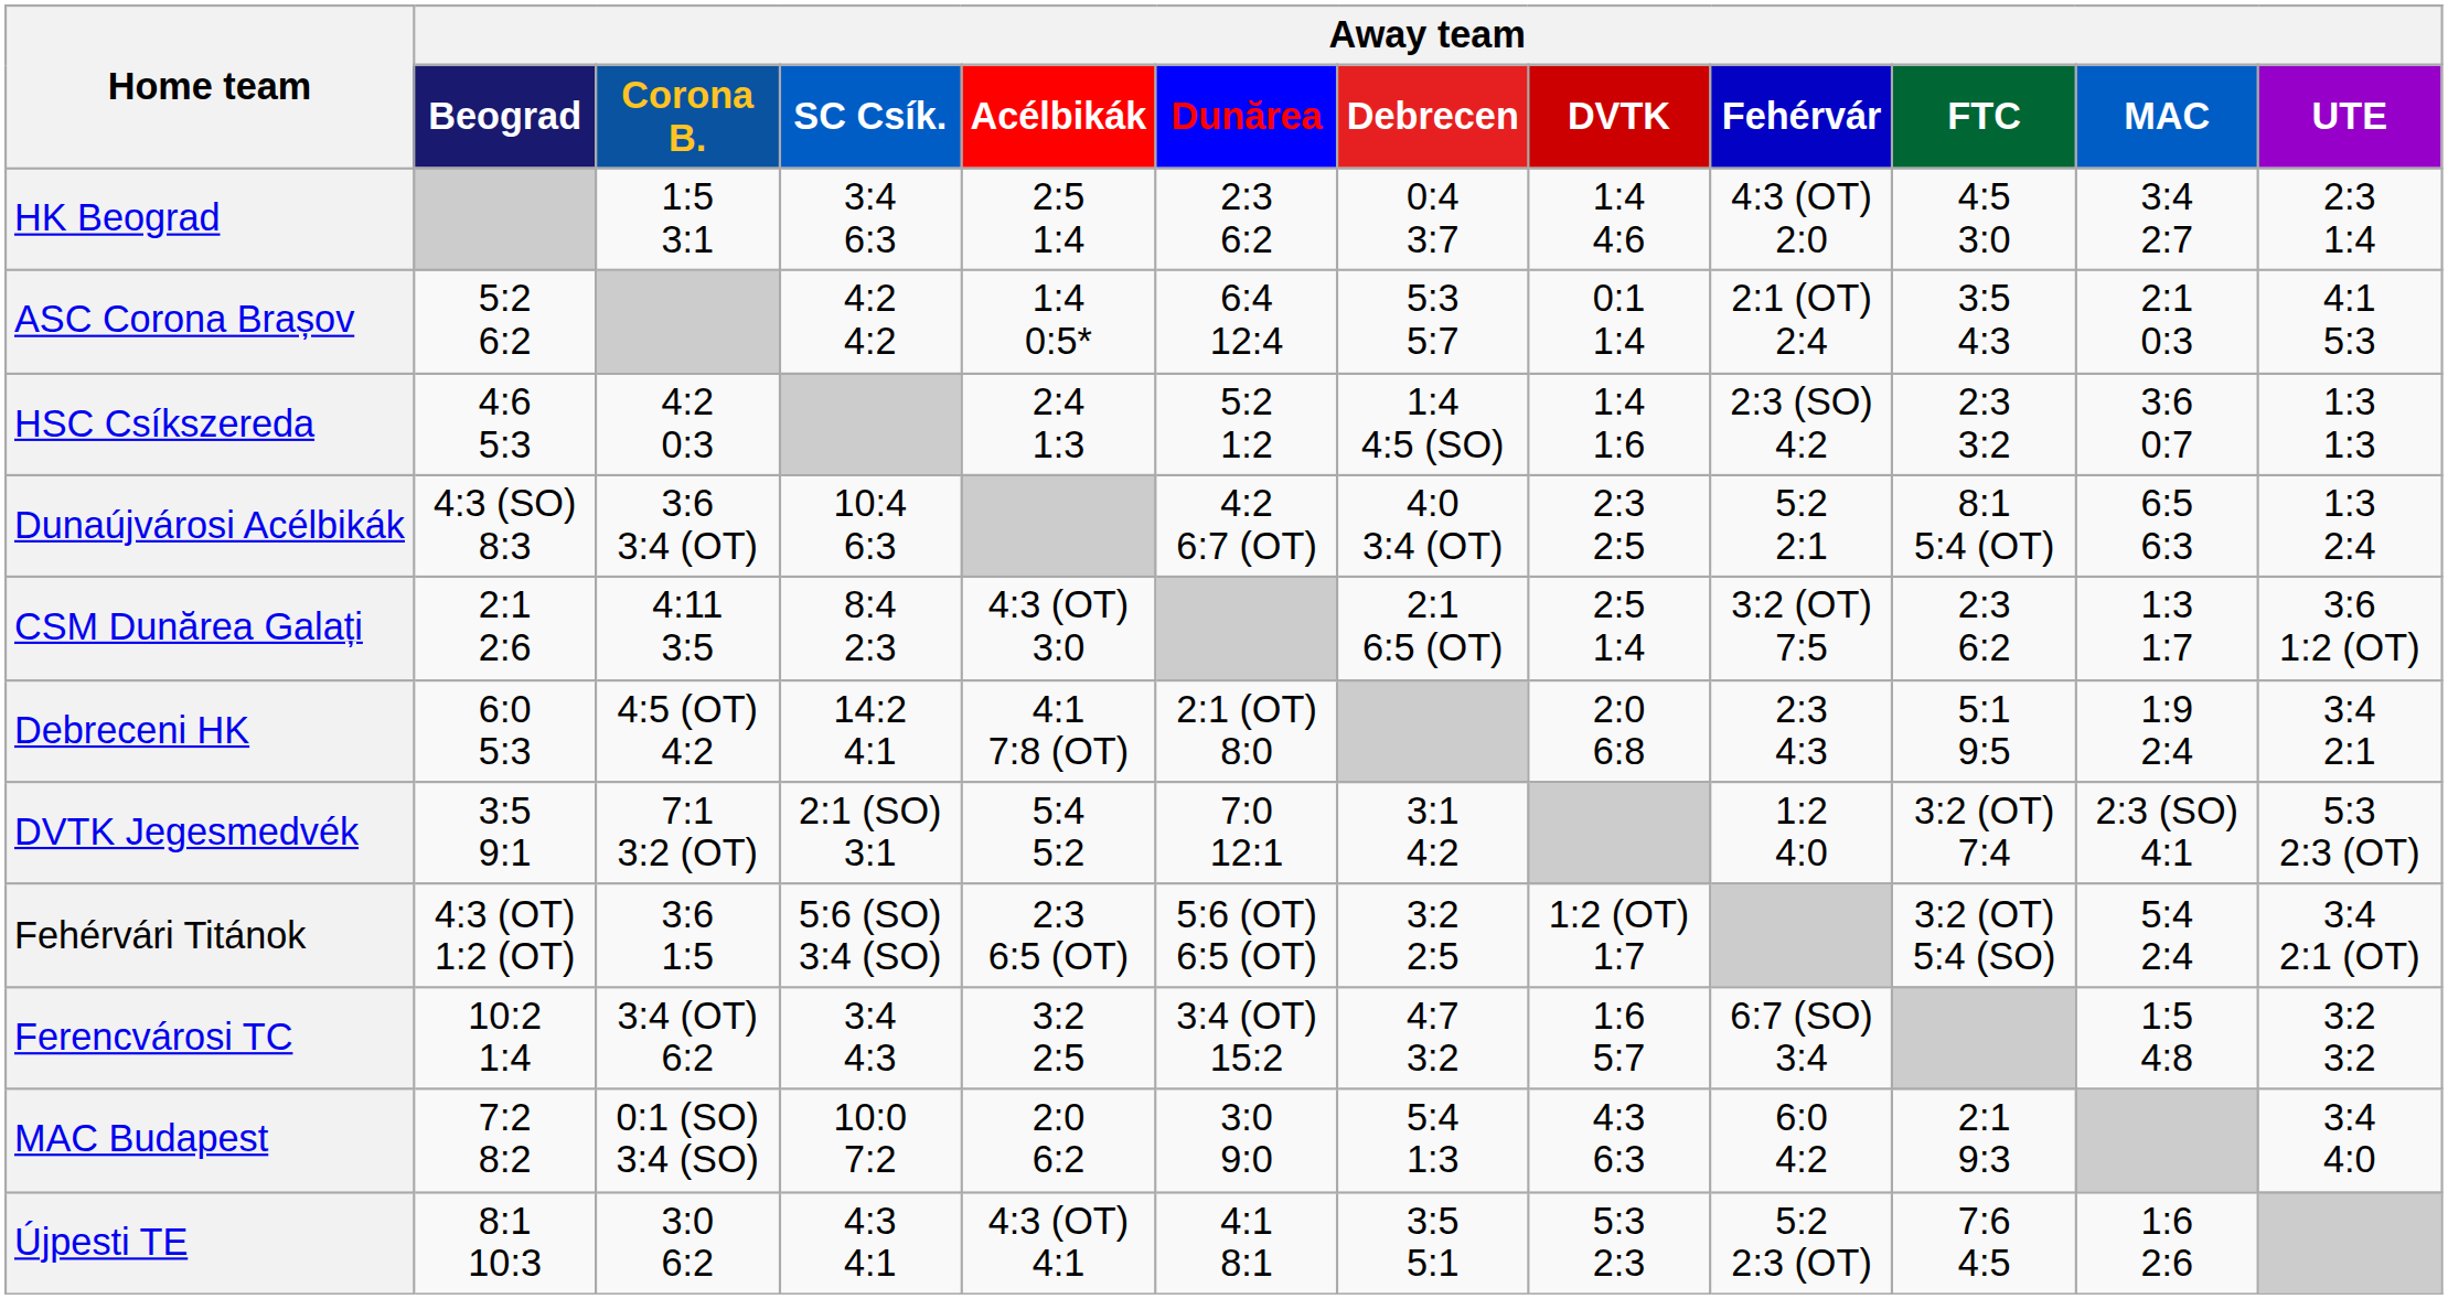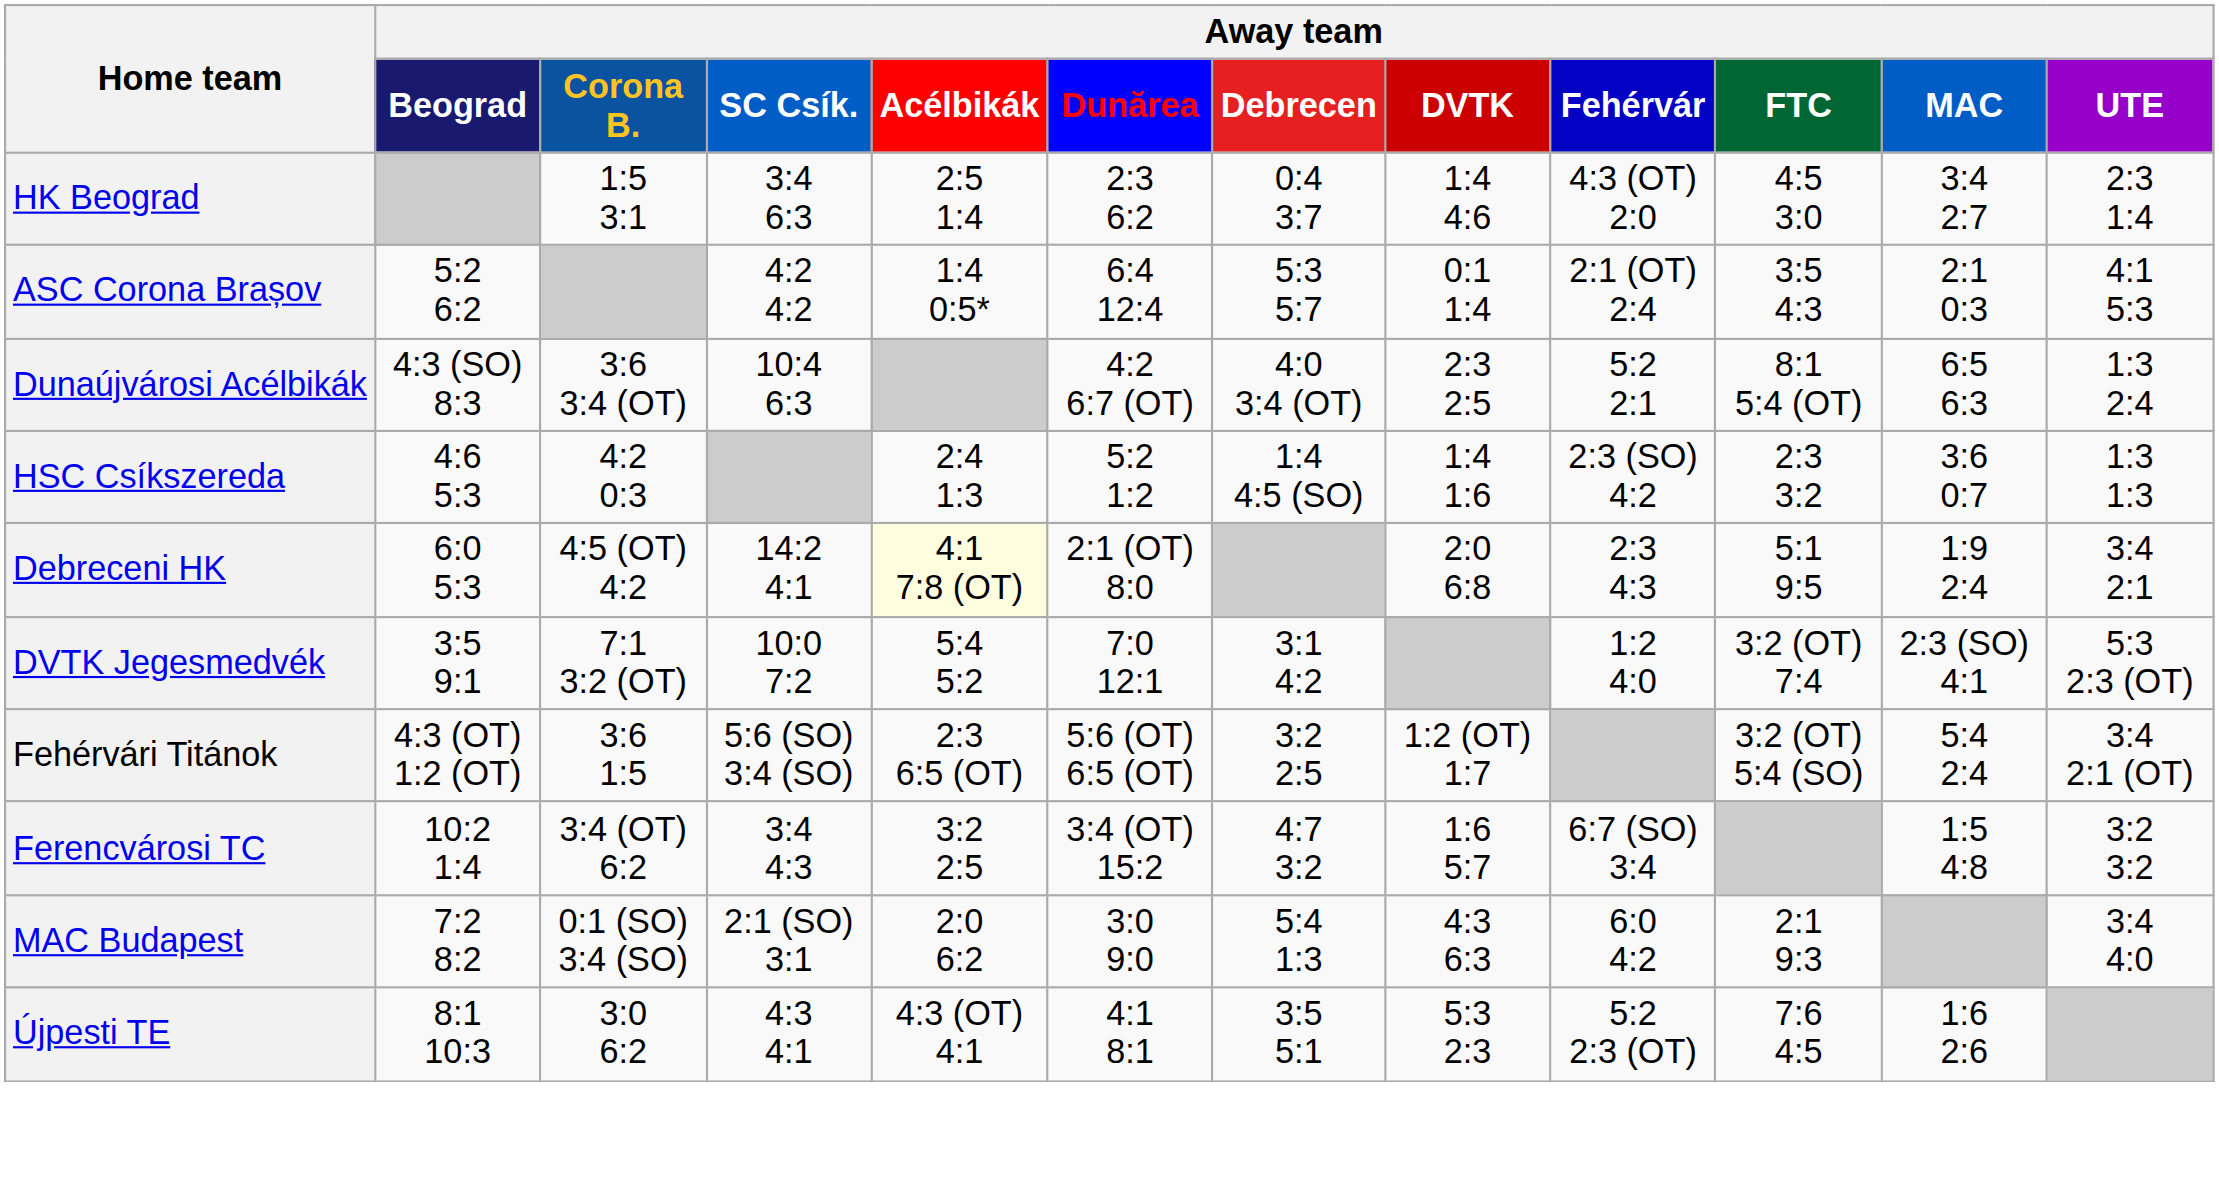rows swapped: HSC Csíkszereda <-> Dunaújvárosi Acélbikák
- row: CSM Dunărea Galați | 2:1 2:6 | 4:11 3:5 | 8:4 2:3 | 4:3 (OT) 3:0 | 2:1 6:5 (OT) | 2:5 1:4 | 3:2 (OT) 7:5 | 2:3 6:2 | 1:3 1:7 | 3:6 1:2 (OT)
Debreceni HK | Away team / Acélbikák: no background -> lightyellow background
DVTK Jegesmedvék | Away team / SC Csík.: 2:1 (SO) 3:1 -> 10:0 7:2
MAC Budapest | Away team / SC Csík.: 10:0 7:2 -> 2:1 (SO) 3:1
